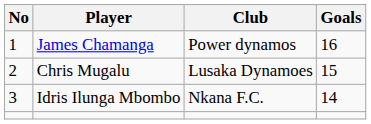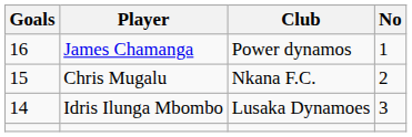columns swapped: No <-> Goals
Chris Mugalu | Club: Lusaka Dynamoes -> Nkana F.C.
Idris Ilunga Mbombo | Club: Nkana F.C. -> Lusaka Dynamoes
